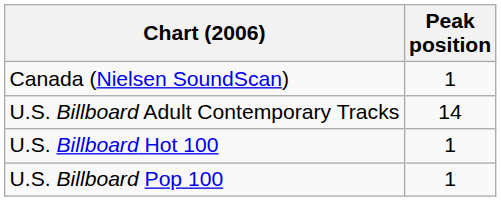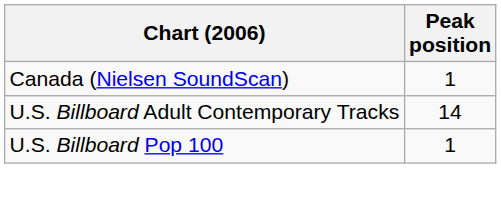- row: U.S. Billboard Hot 100 | 1
